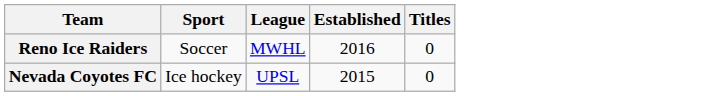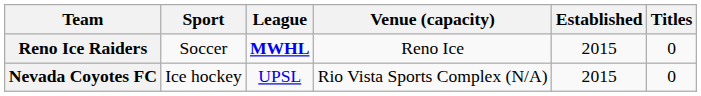+ column: Venue (capacity) | Reno Ice | Rio Vista Sports Complex (N/A)
Reno Ice Raiders | League: normal -> bold
Reno Ice Raiders | Established: 2016 -> 2015
